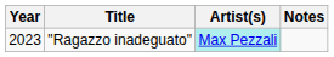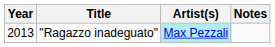"Ragazzo inadeguato" | Year: 2023 -> 2013
